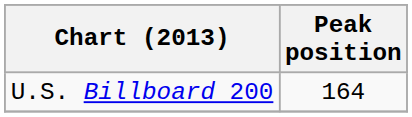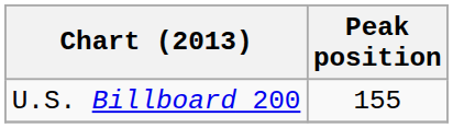U.S. Billboard 200 | Peak position: 164 -> 155
